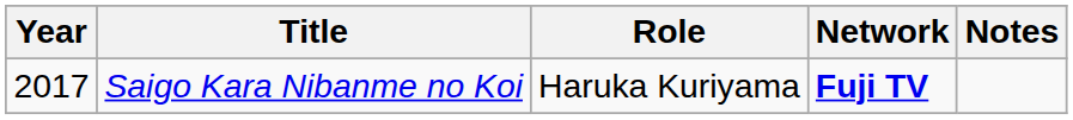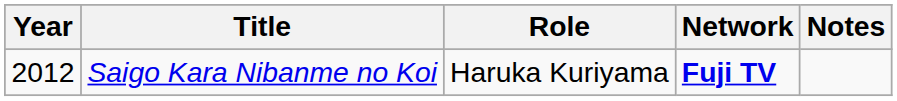Saigo Kara Nibanme no Koi | Year: 2017 -> 2012
